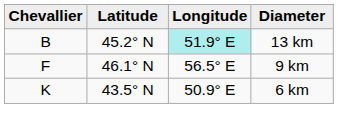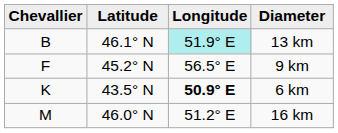13 km | Latitude: 45.2° N -> 46.1° N
9 km | Latitude: 46.1° N -> 45.2° N
6 km | Longitude: normal -> bold
+ row: M | 46.0° N | 51.2° E | 16 km
